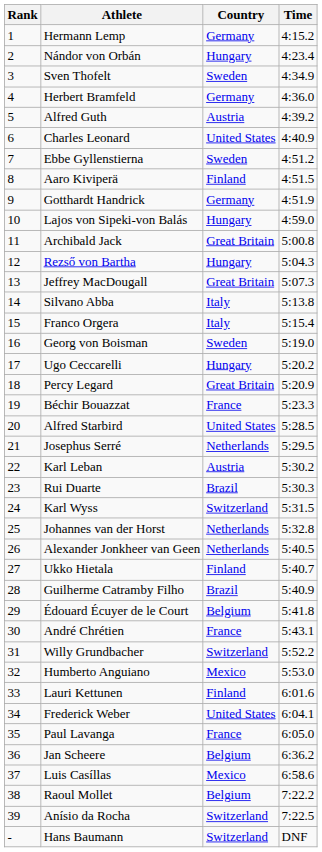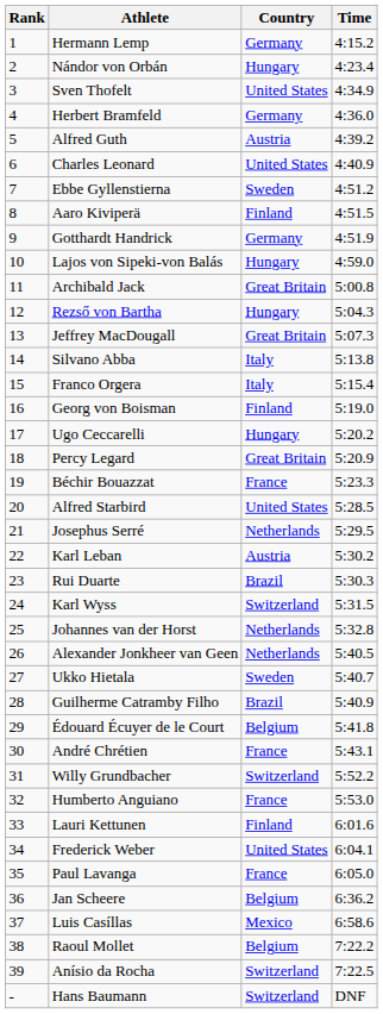Sven Thofelt | Country: Sweden -> United States
Georg von Boisman | Country: Sweden -> Finland
Ukko Hietala | Country: Finland -> Sweden
Humberto Anguiano | Country: Mexico -> France
